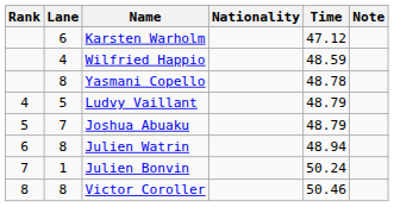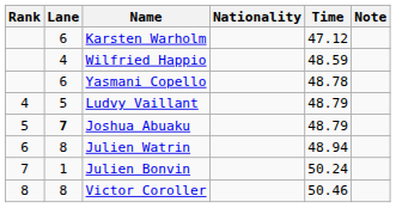Yasmani Copello | Lane: 8 -> 6
Joshua Abuaku | Lane: normal -> bold
